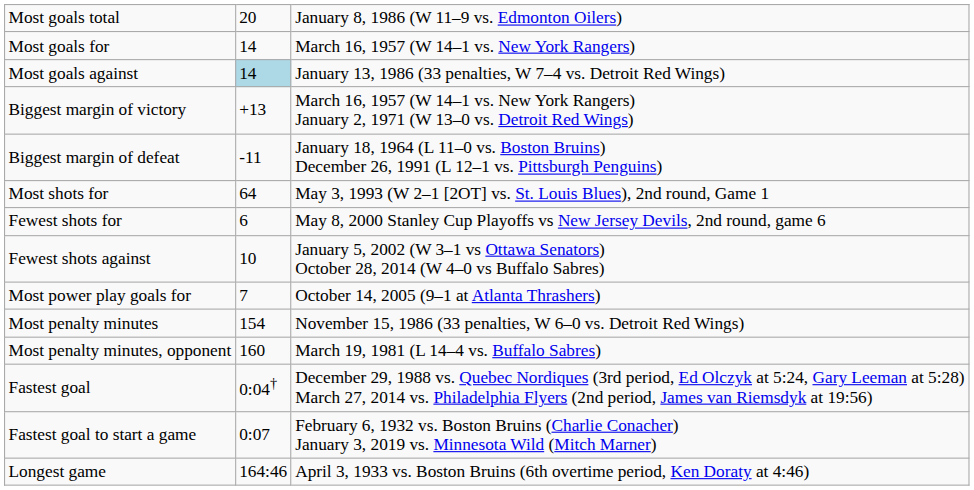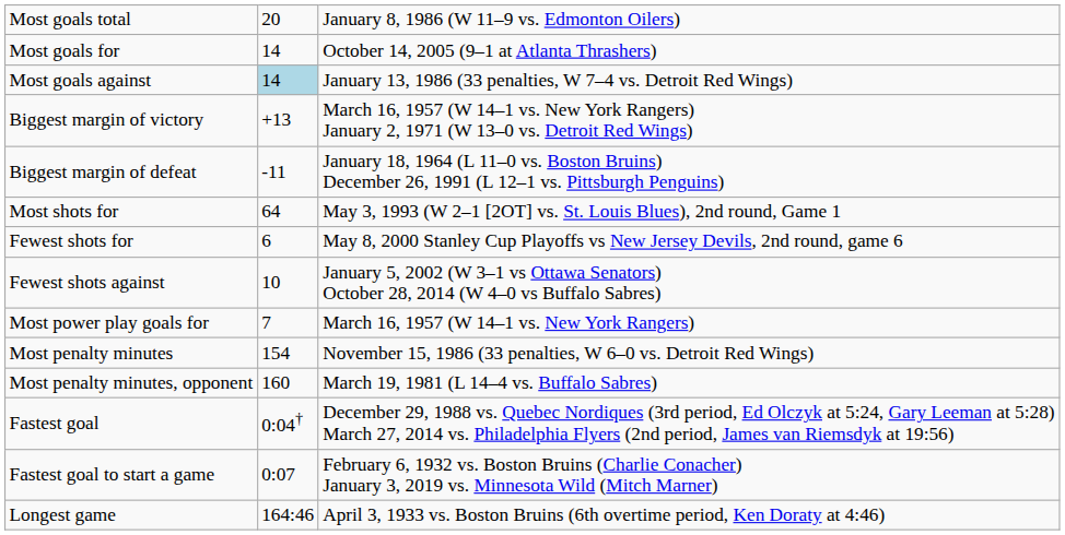Most goals for | column 3: March 16, 1957 (W 14–1 vs. New York Rangers) -> October 14, 2005 (9–1 at Atlanta Thrashers)
Most power play goals for | column 3: October 14, 2005 (9–1 at Atlanta Thrashers) -> March 16, 1957 (W 14–1 vs. New York Rangers)
